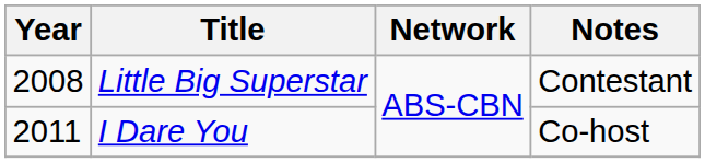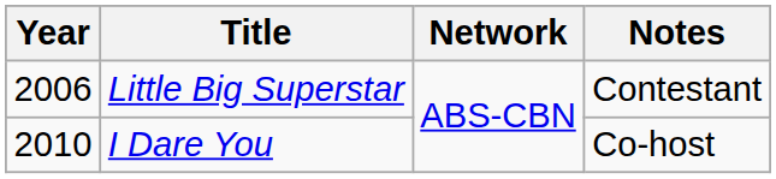Little Big Superstar | Year: 2008 -> 2006
I Dare You | Year: 2011 -> 2010
